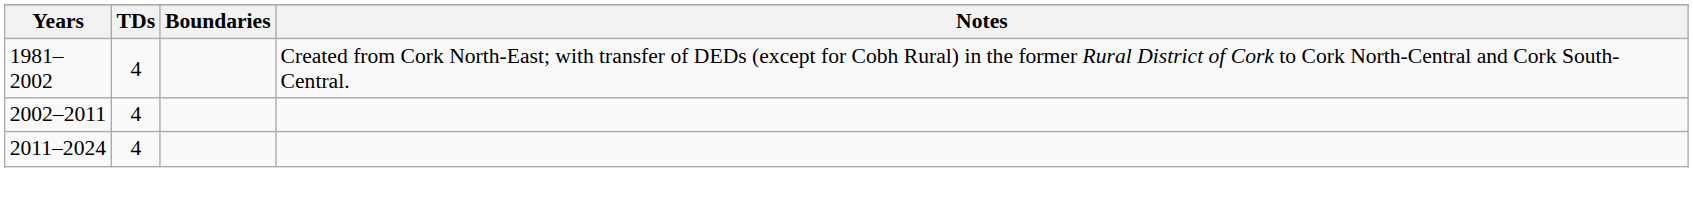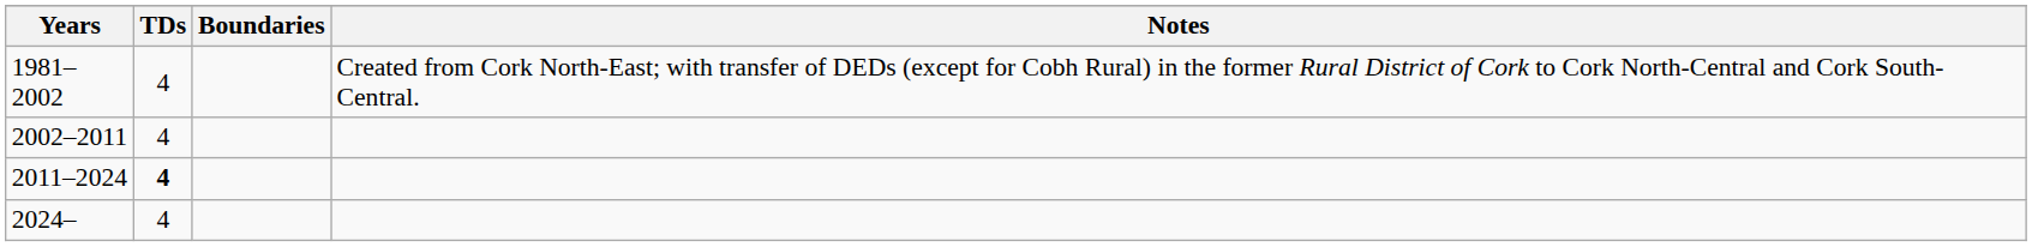2011–2024 | TDs: normal -> bold
+ row: 2024– | 4
